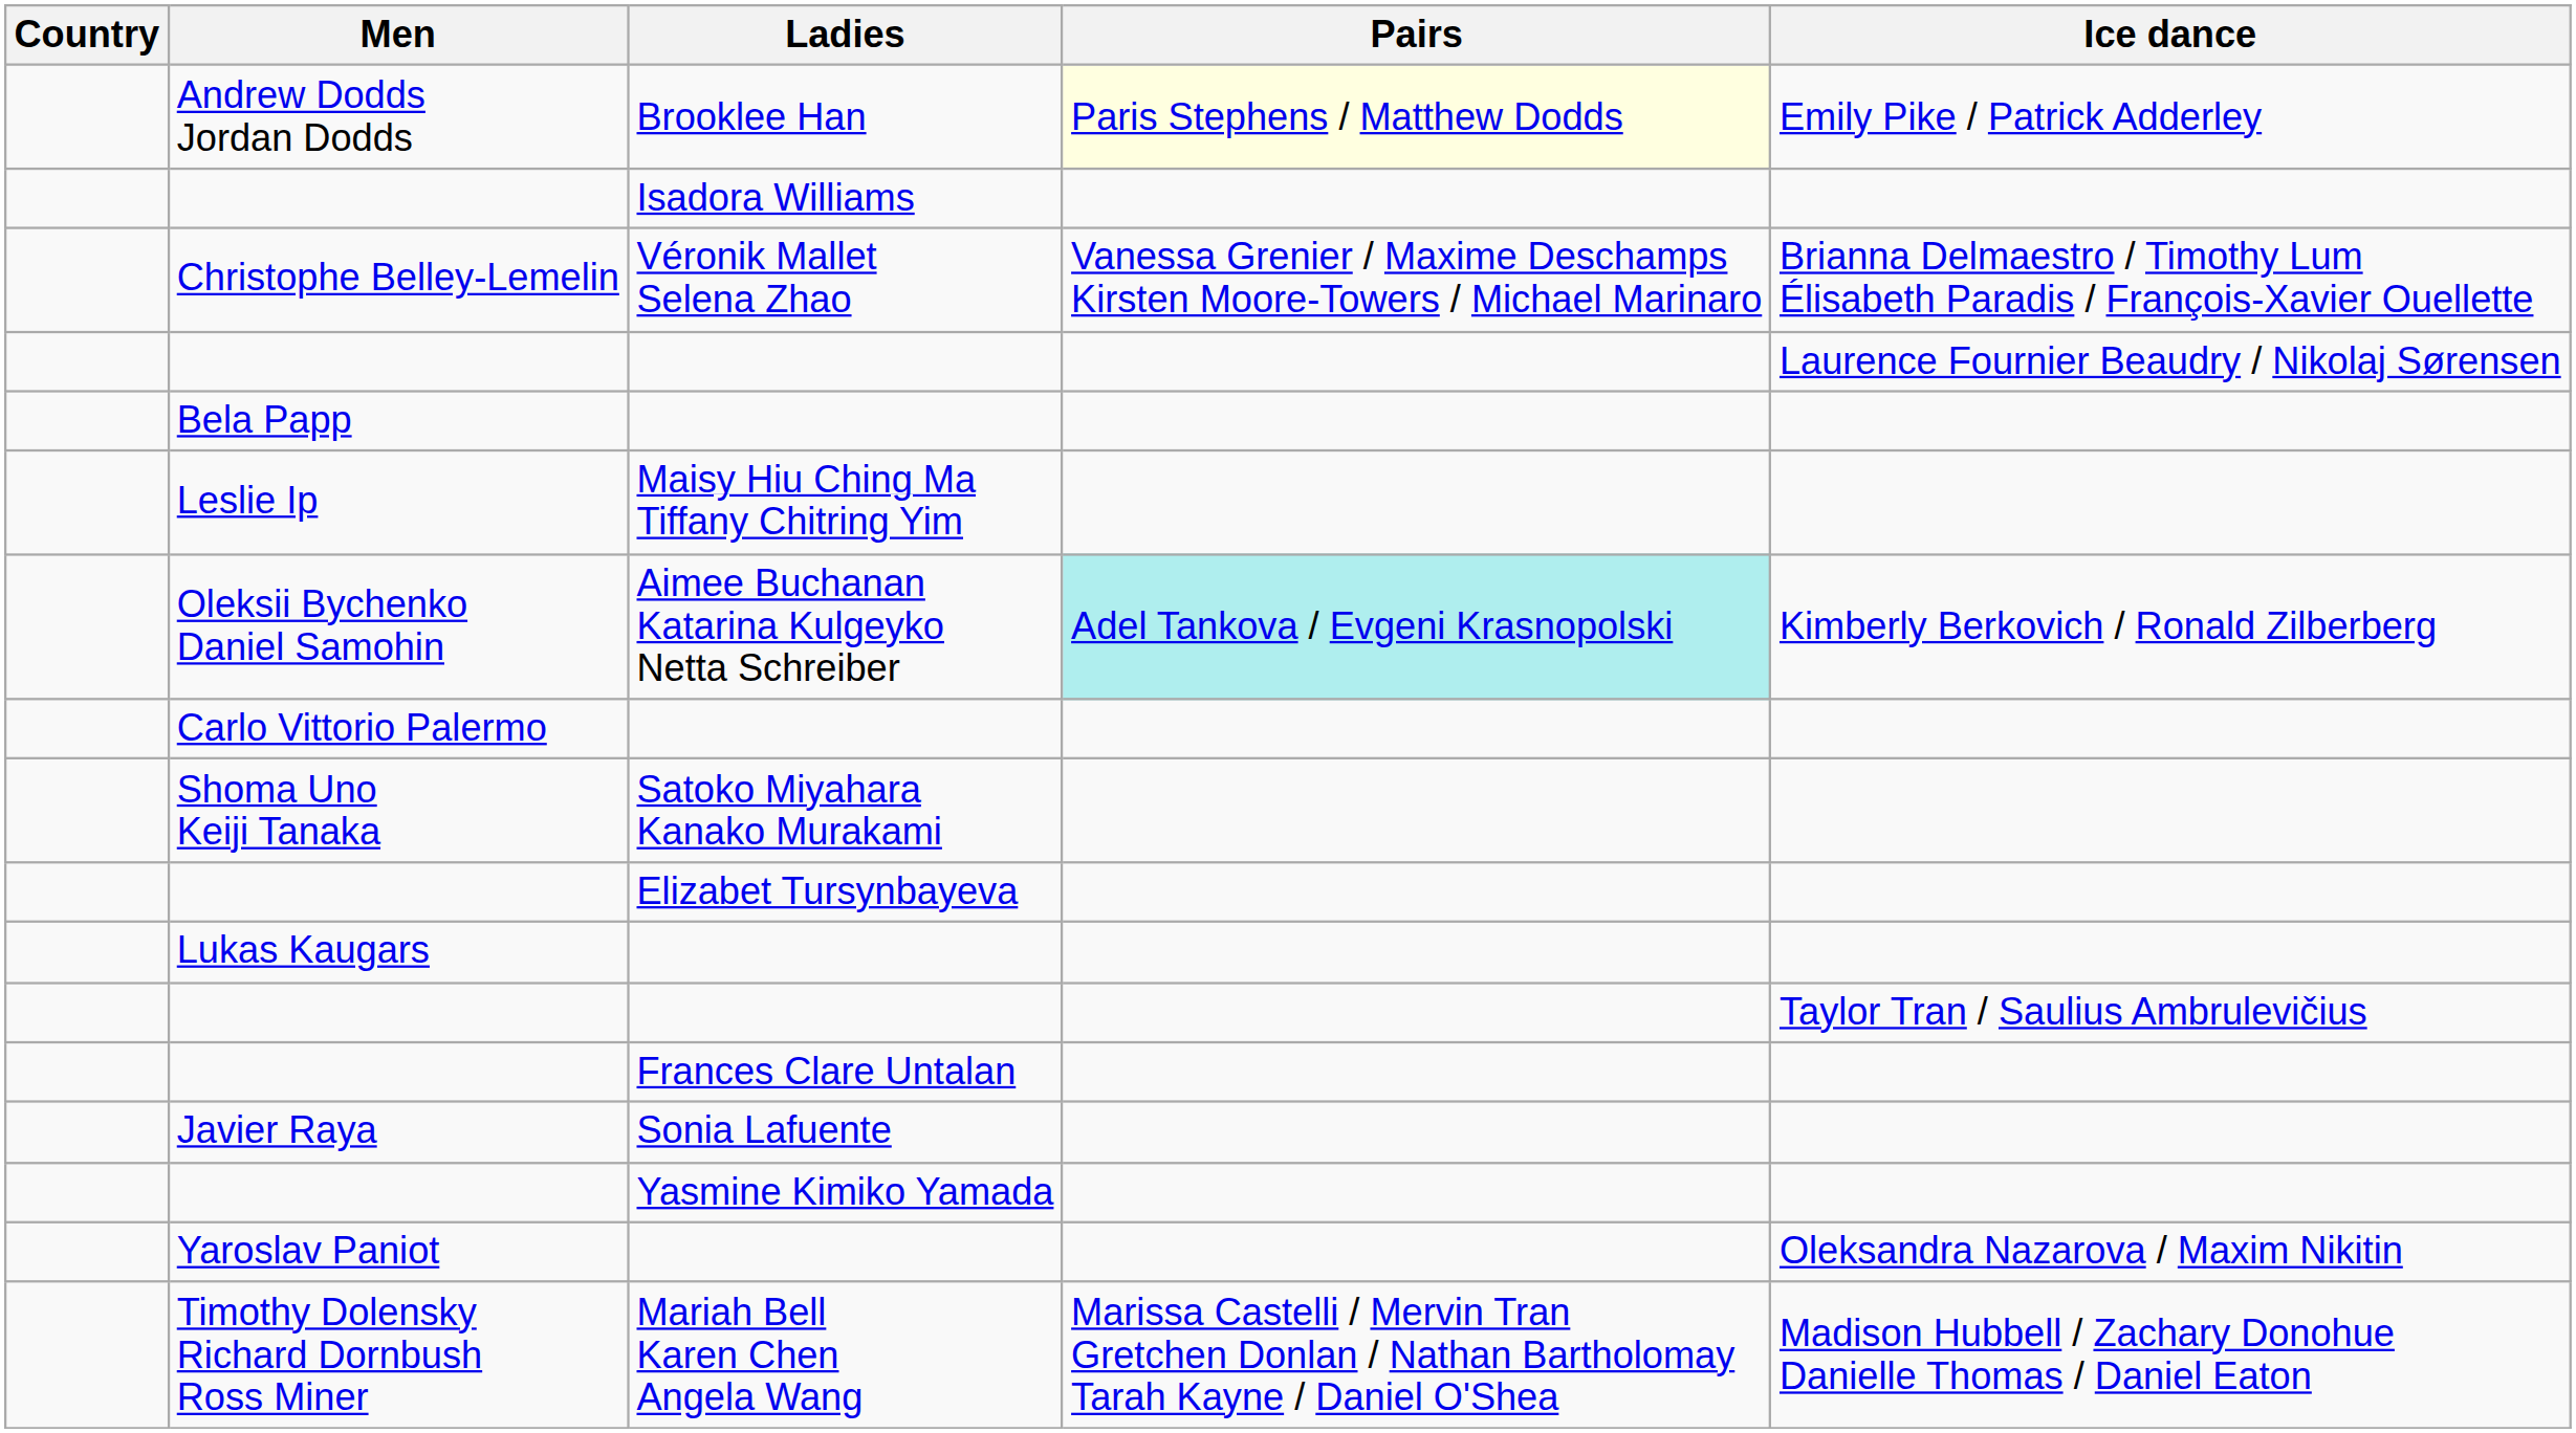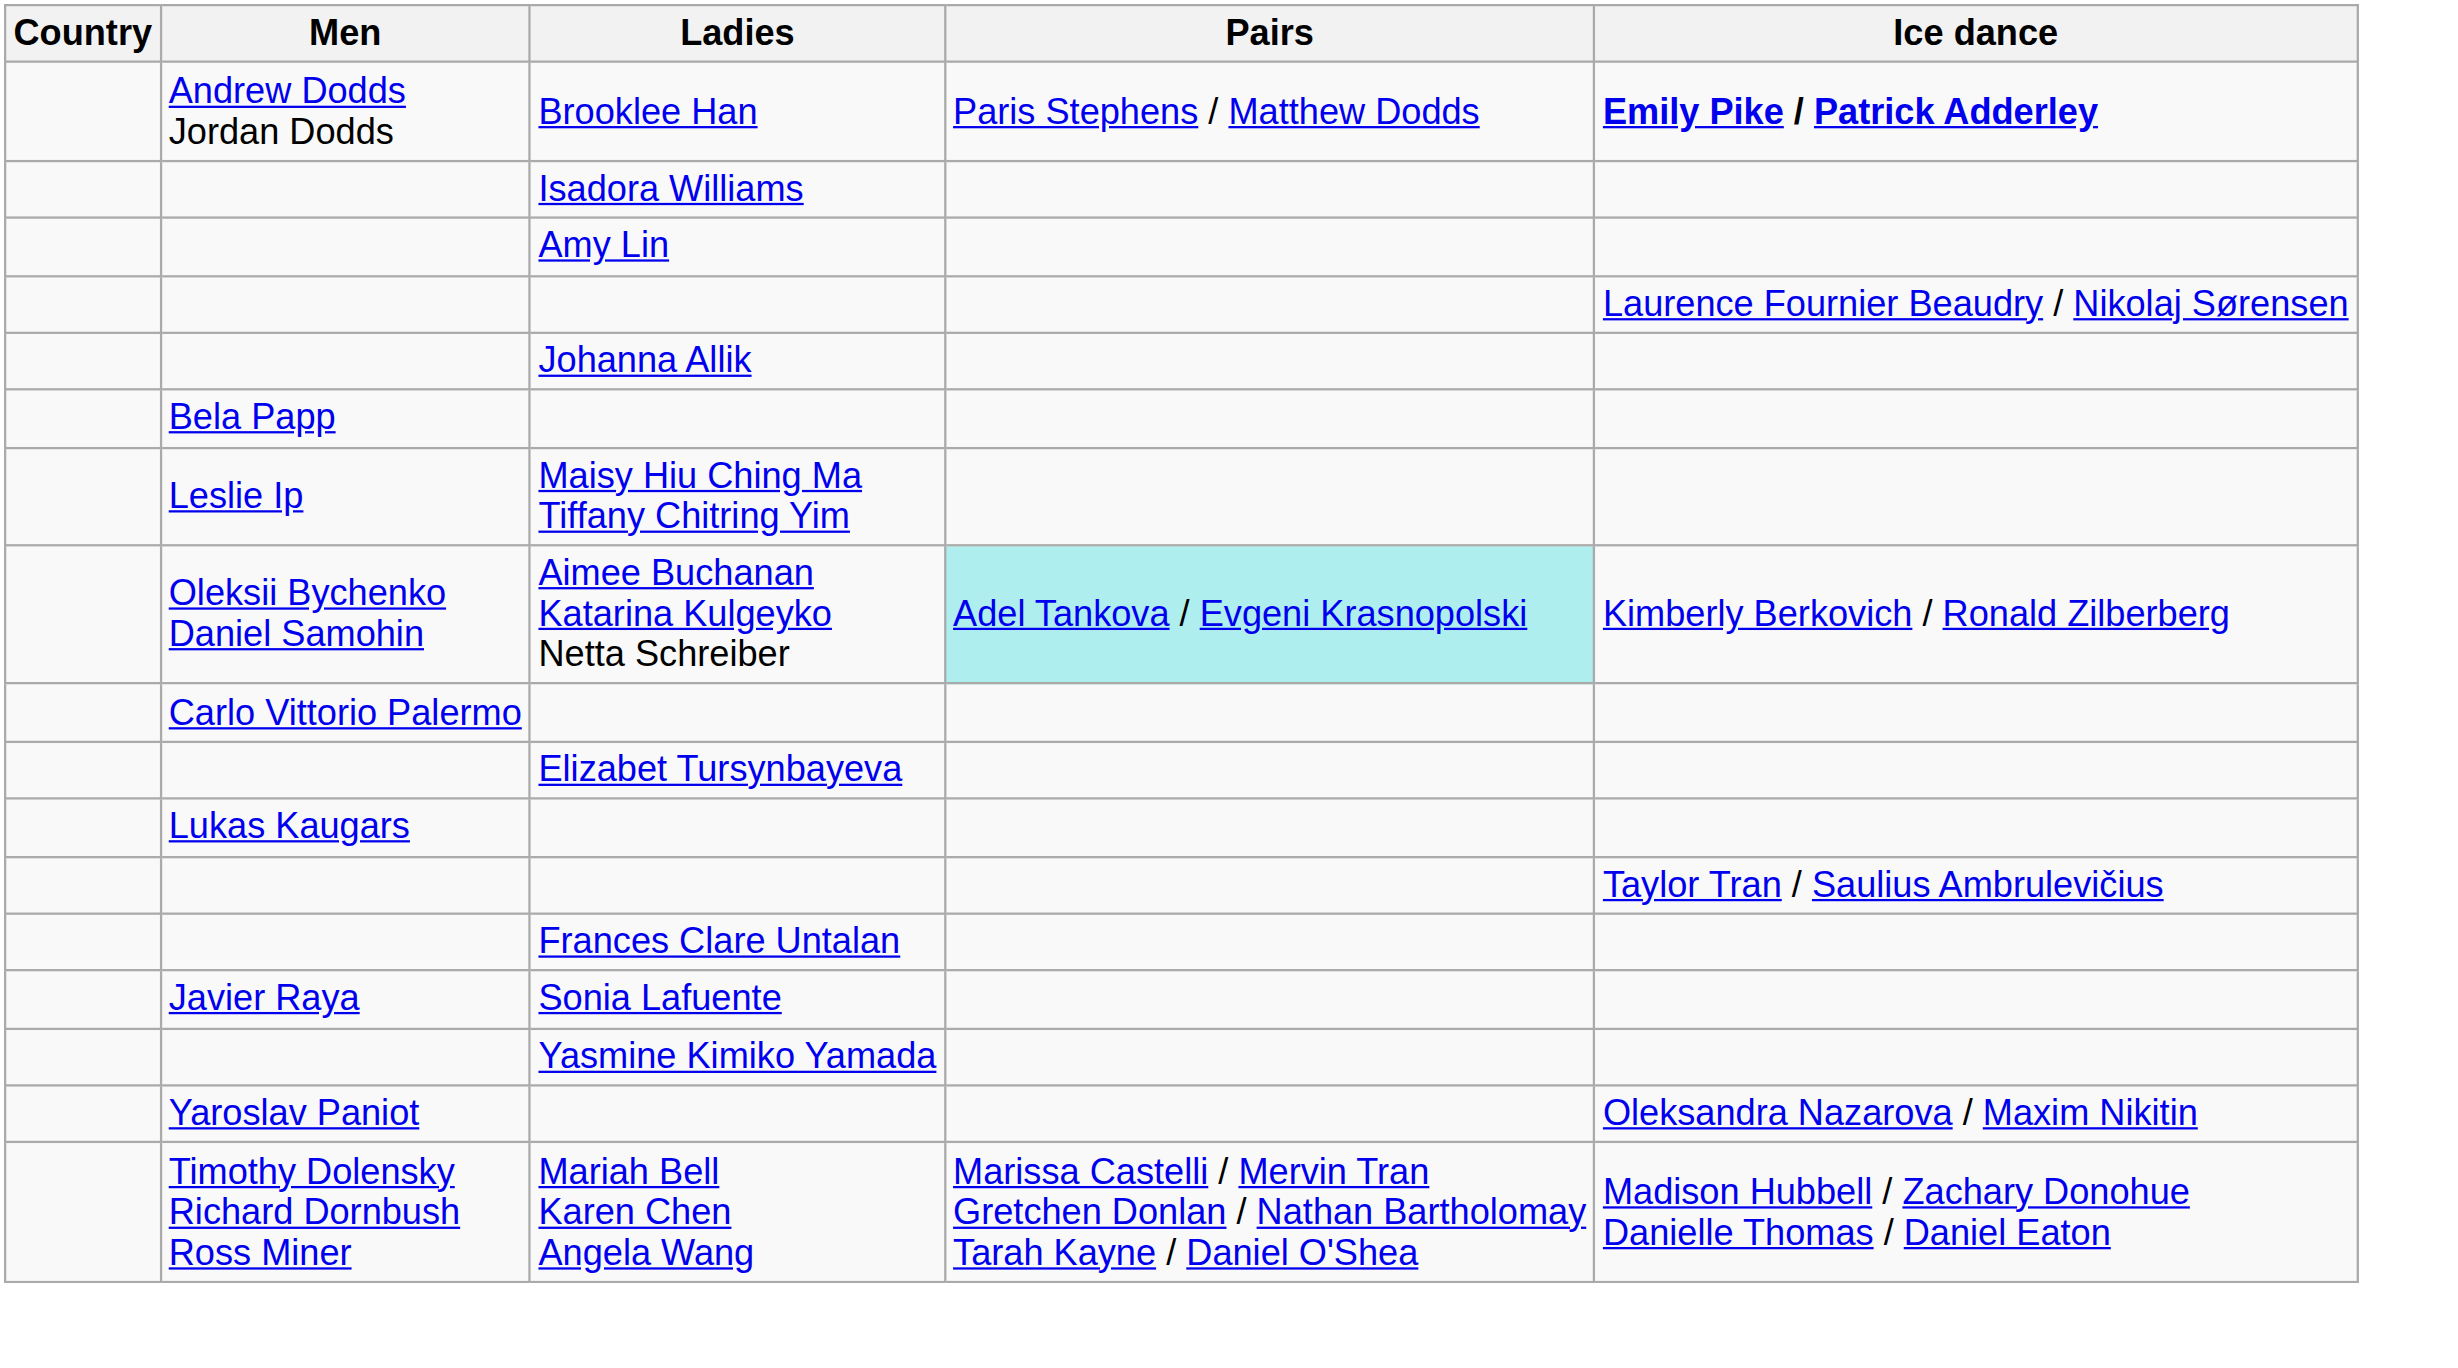Brooklee Han | Pairs: lightyellow background -> no background
Brooklee Han | Ice dance: normal -> bold
- row: Christophe Belley-Lemelin | Véronik Mallet Selena Zhao | Vanessa Grenier / Maxime Deschamps Kirsten Moore-Towers / Michael Marinaro | Brianna Delmaestro / Timothy Lum Élisabeth Paradis / François-Xavier Ouellette
+ row: Amy Lin
+ row: Johanna Allik
- row: Shoma Uno Keiji Tanaka | Satoko Miyahara Kanako Murakami
